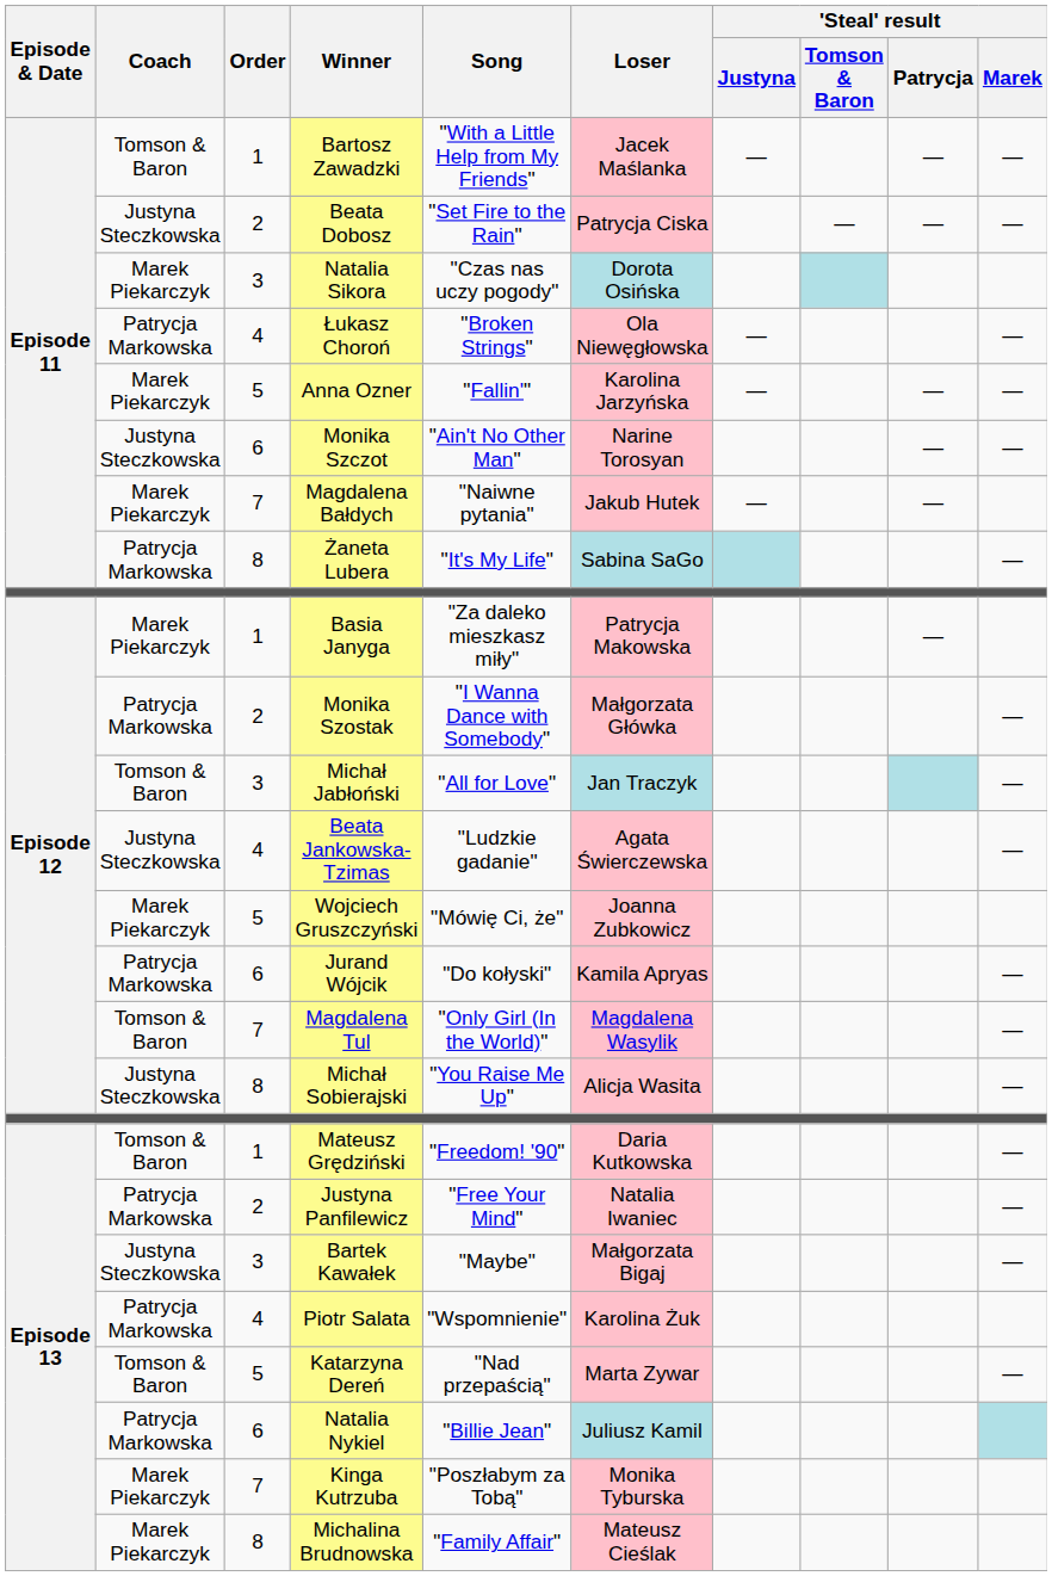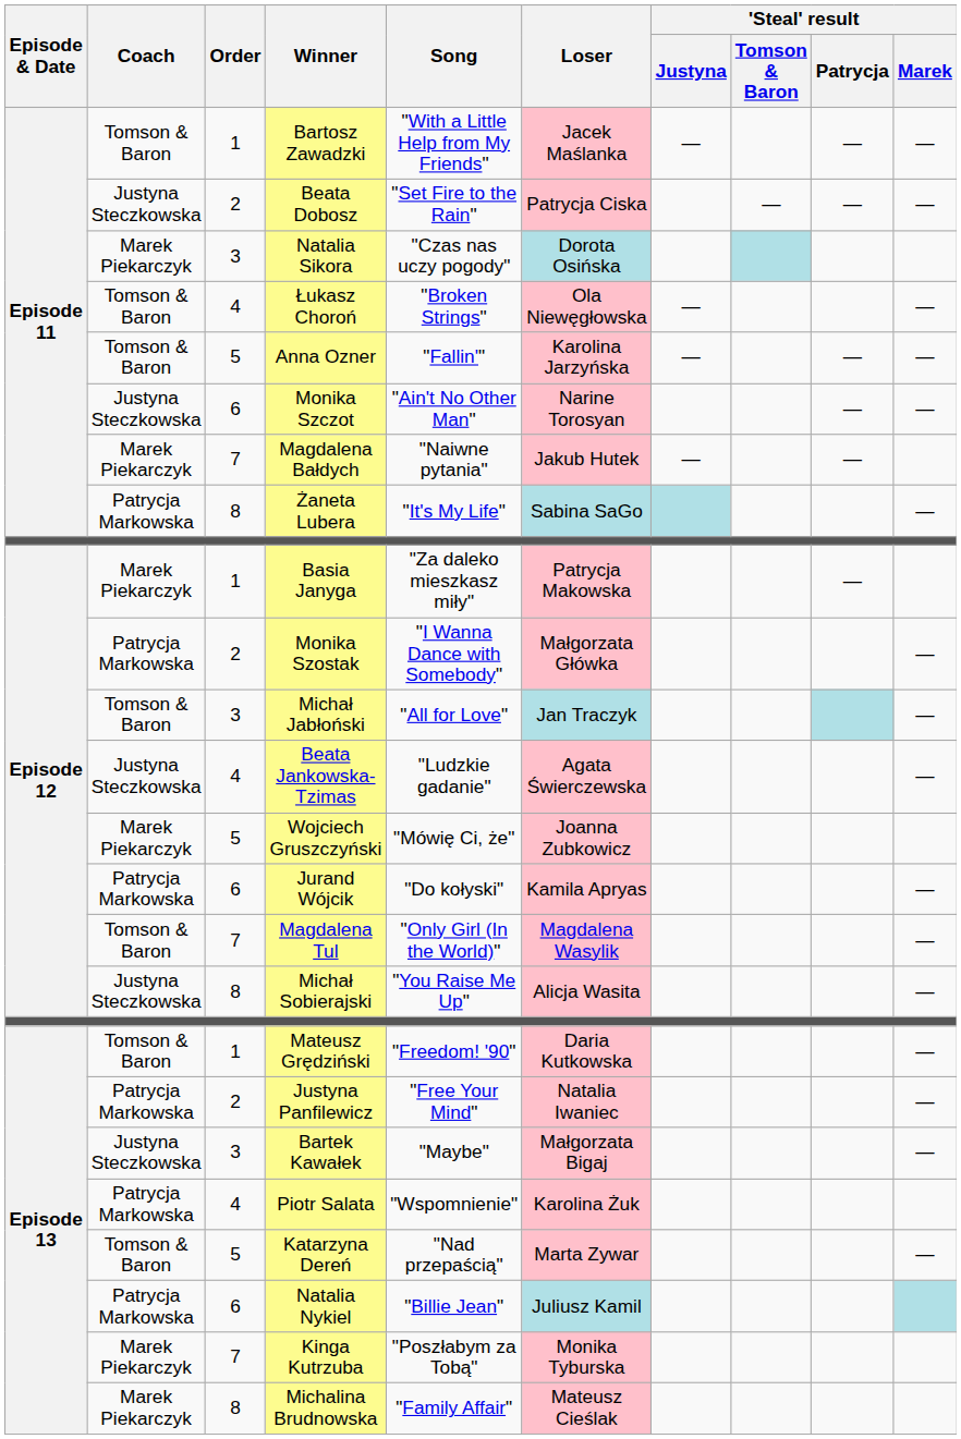Łukasz Choroń | Coach: Patrycja Markowska -> Tomson & Baron
Anna Ozner | Coach: Marek Piekarczyk -> Tomson & Baron
